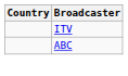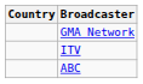+ row: GMA Network
